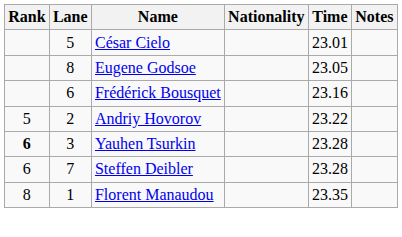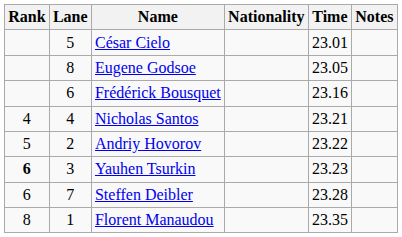+ row: 4 | 4 | Nicholas Santos | 23.21
Yauhen Tsurkin | Time: 23.28 -> 23.23
